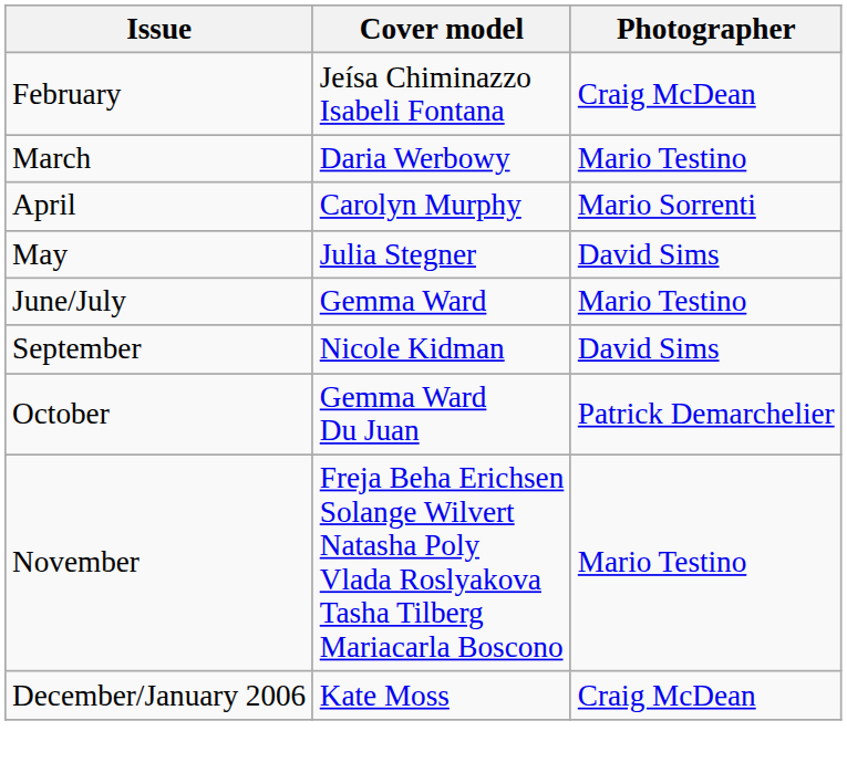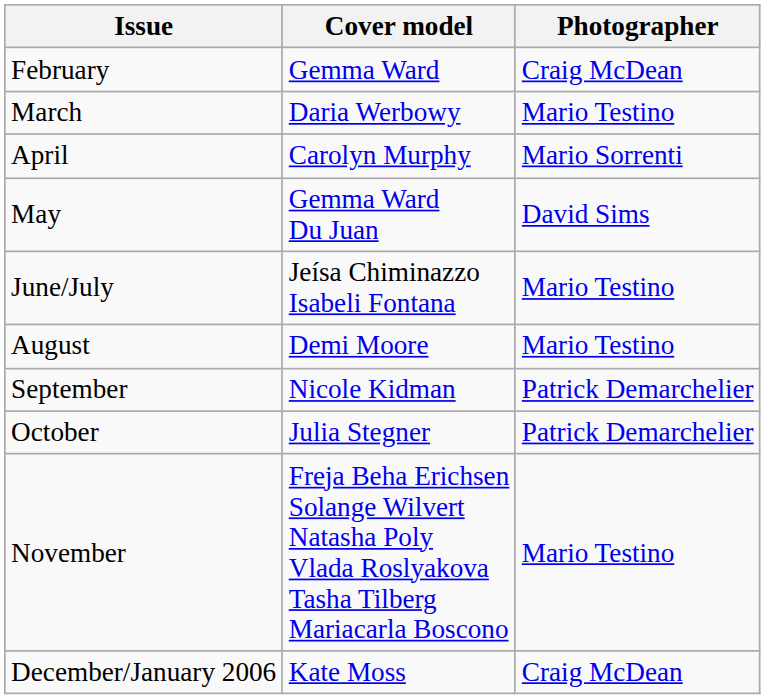February | Cover model: Jeísa Chiminazzo Isabeli Fontana -> Gemma Ward
May | Cover model: Julia Stegner -> Gemma Ward Du Juan
June/July | Cover model: Gemma Ward -> Jeísa Chiminazzo Isabeli Fontana
+ row: August | Demi Moore | Mario Testino
September | Photographer: David Sims -> Patrick Demarchelier
October | Cover model: Gemma Ward Du Juan -> Julia Stegner
